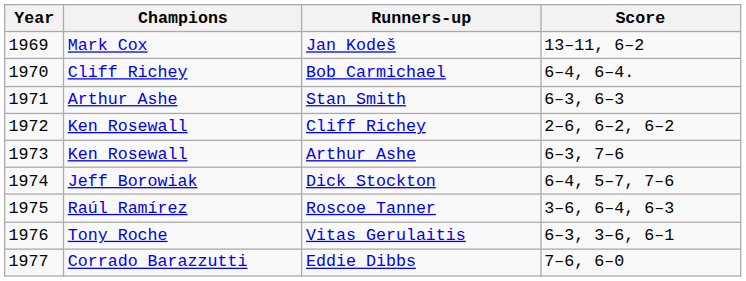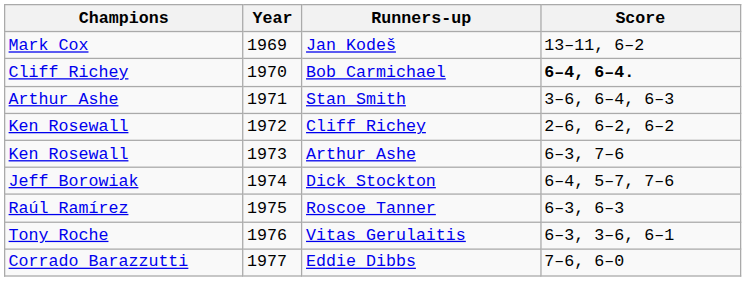columns swapped: Year <-> Champions
Bob Carmichael | Score: normal -> bold
Stan Smith | Score: 6–3, 6–3 -> 3–6, 6–4, 6–3
Roscoe Tanner | Score: 3–6, 6–4, 6–3 -> 6–3, 6–3
